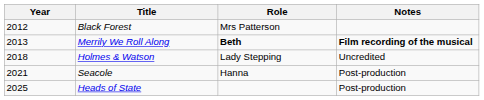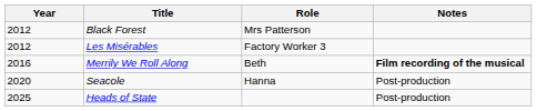+ row: 2012 | Les Misérables | Factory Worker 3
Merrily We Roll Along | Year: 2013 -> 2016
Merrily We Roll Along | Role: bold -> normal
- row: 2018 | Holmes & Watson | Lady Stepping | Uncredited
Seacole | Year: 2021 -> 2020
